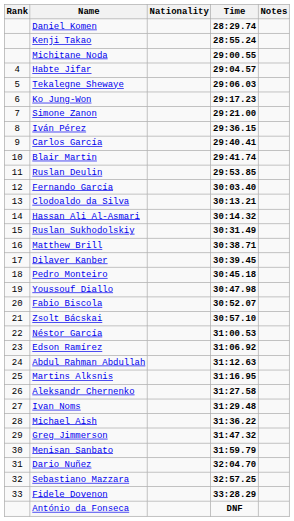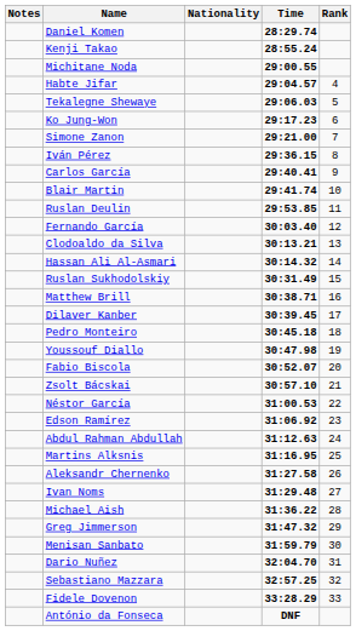columns swapped: Rank <-> Notes
